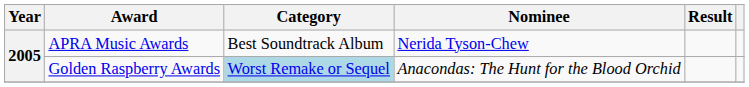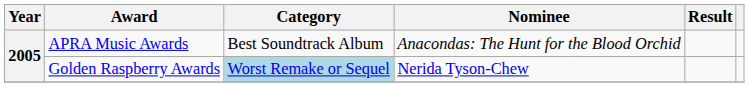APRA Music Awards | Nominee: Nerida Tyson-Chew -> Anacondas: The Hunt for the Blood Orchid
Golden Raspberry Awards | Nominee: Anacondas: The Hunt for the Blood Orchid -> Nerida Tyson-Chew
